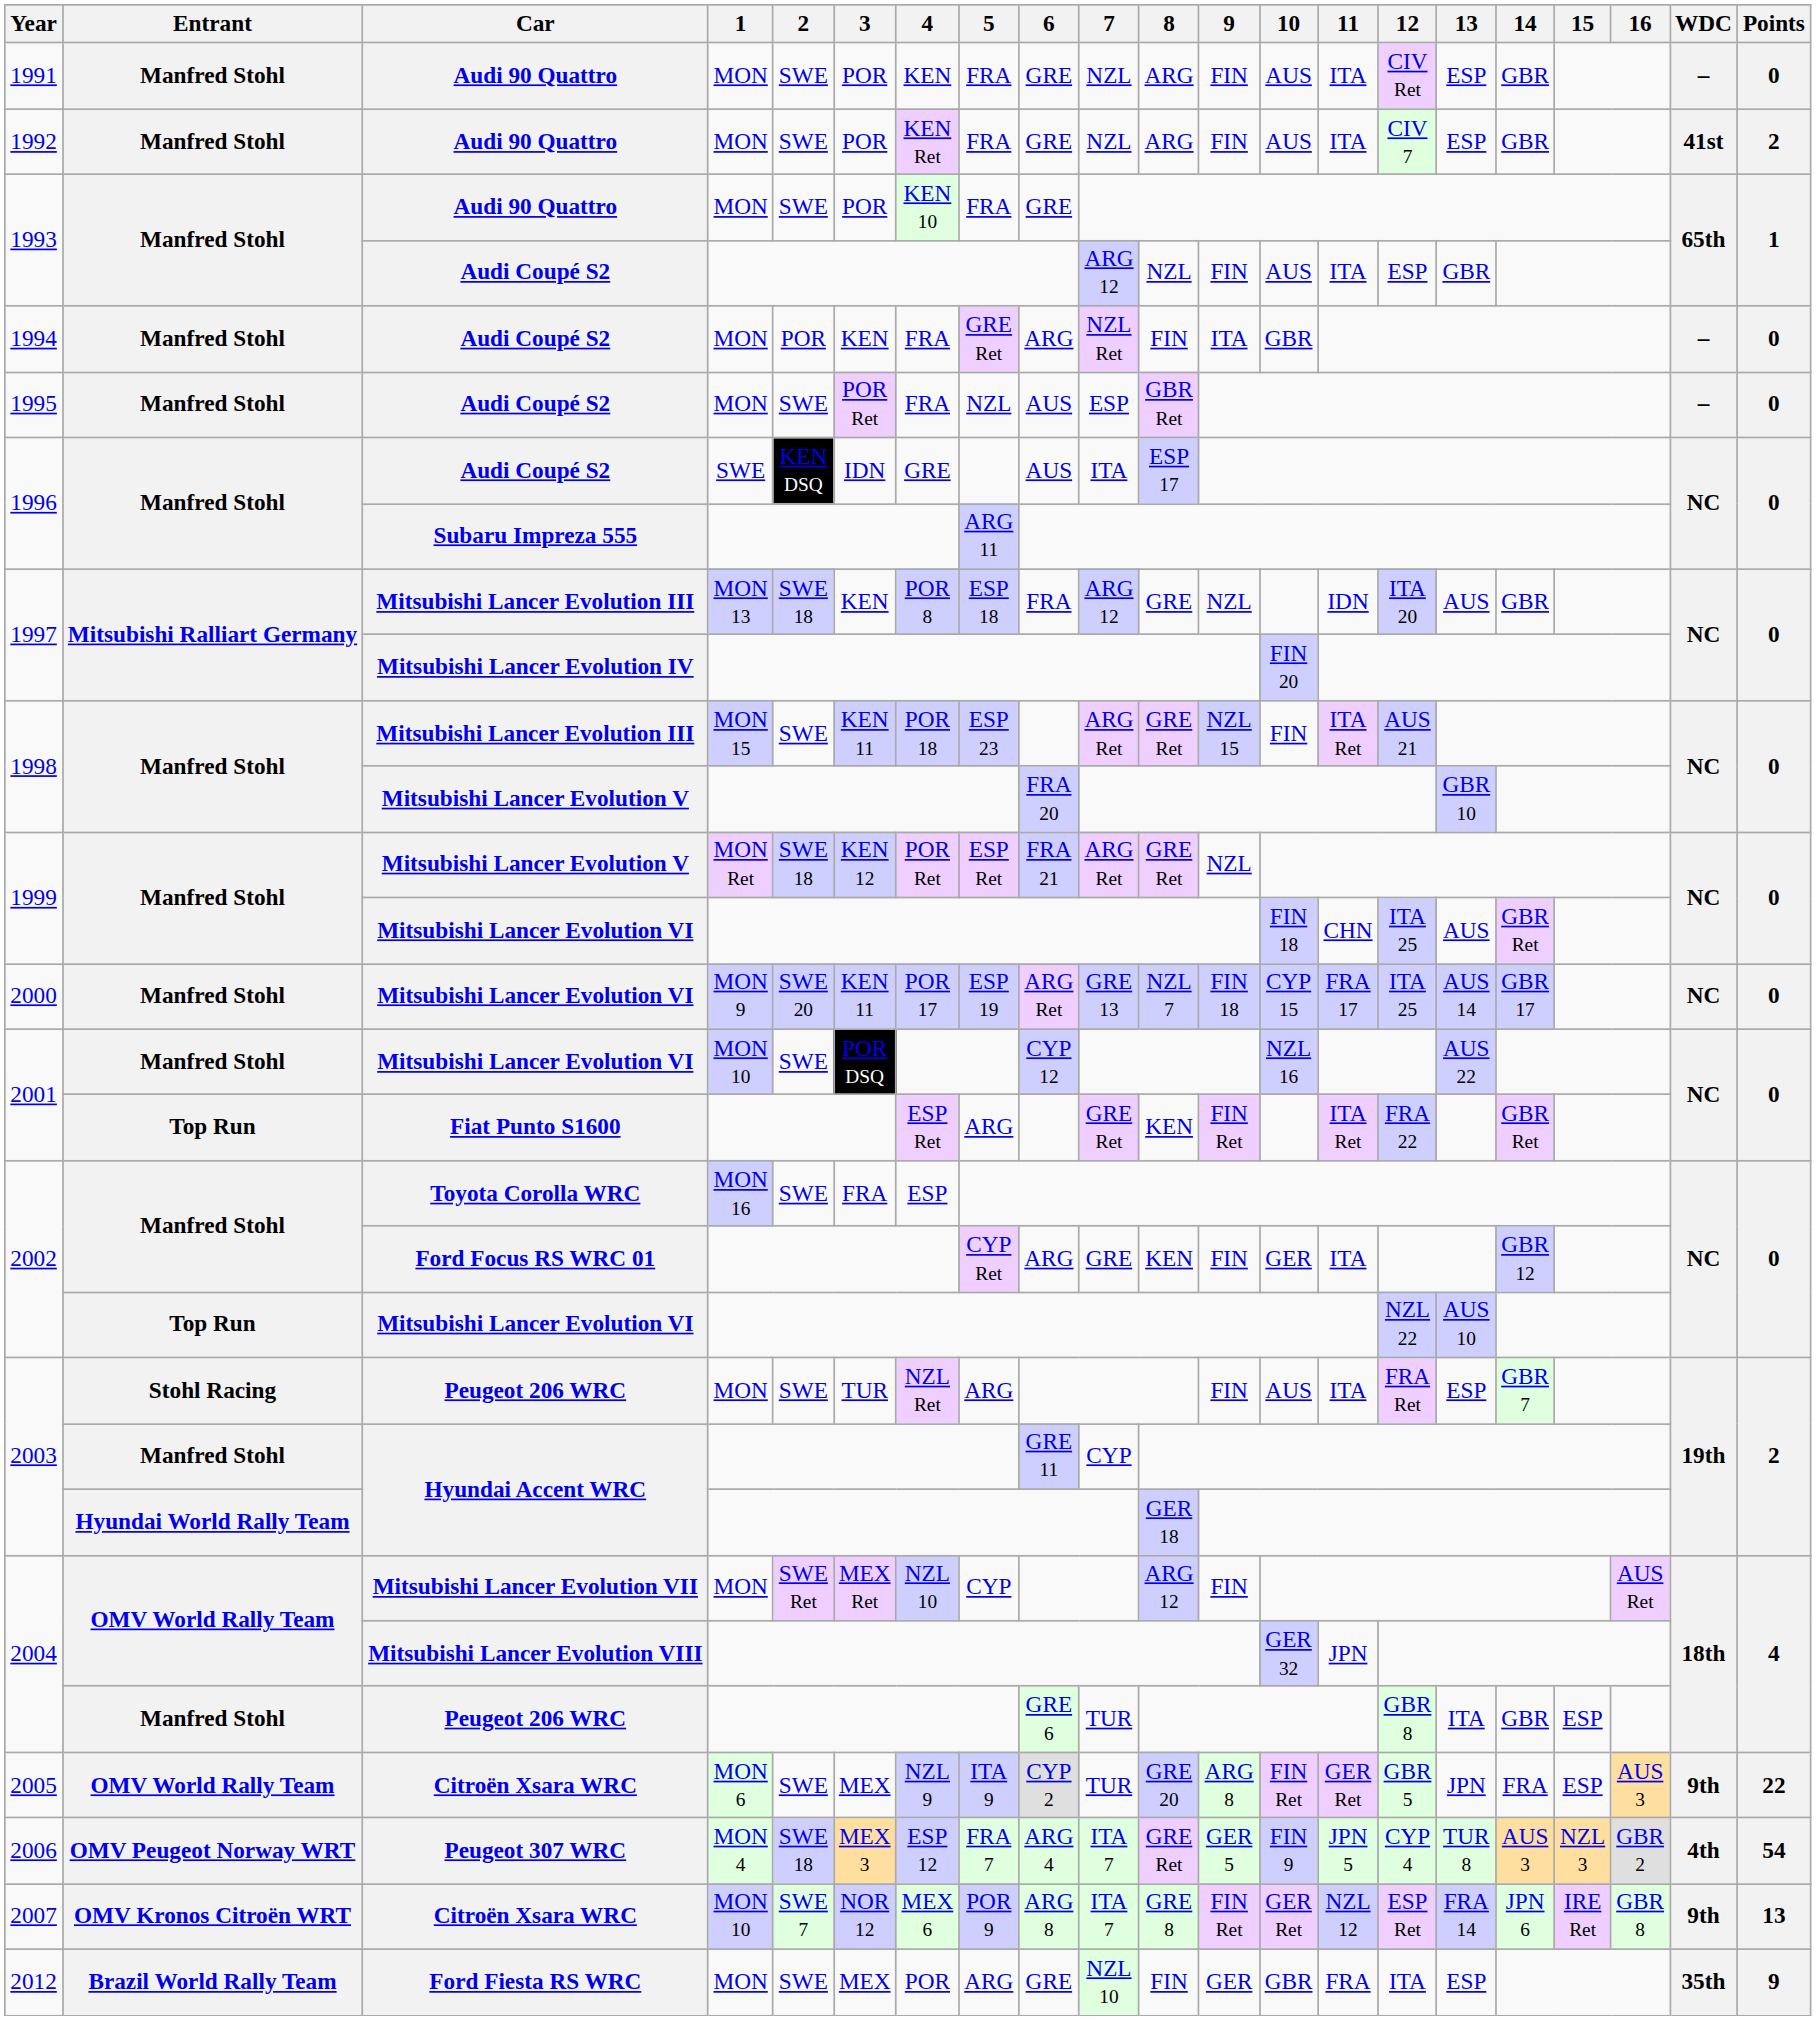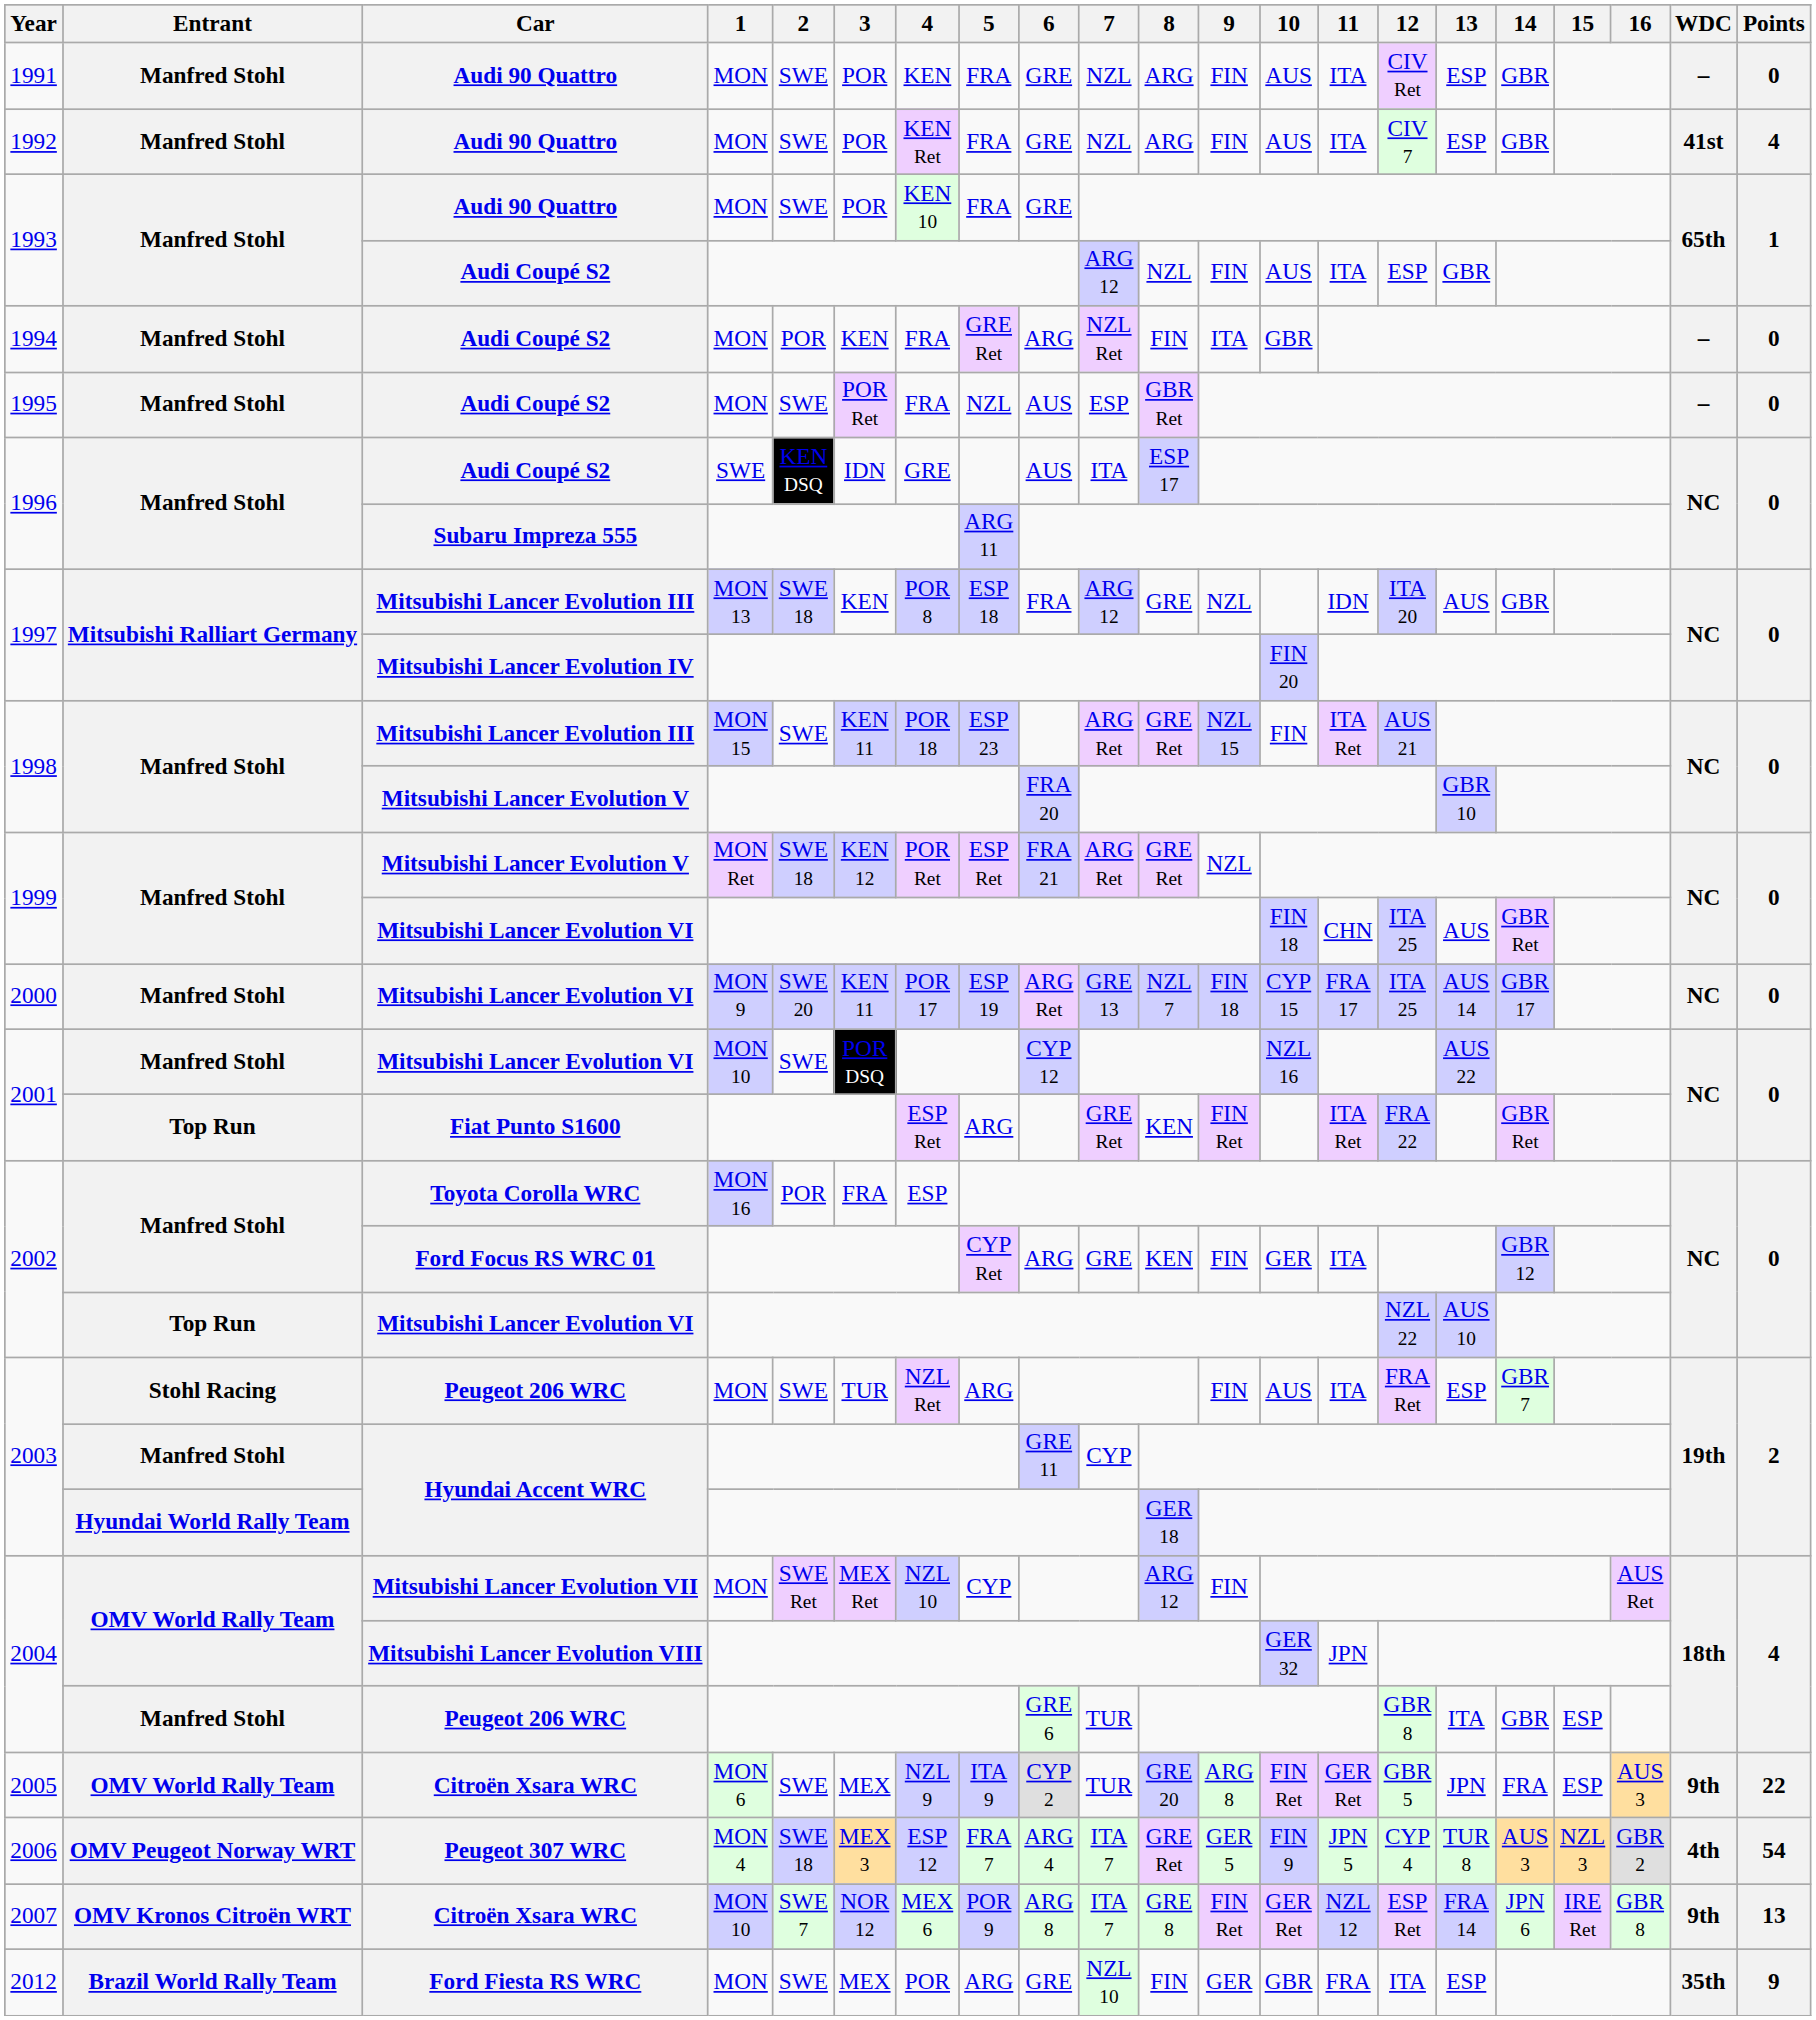1992 | Points: 2 -> 4
2002 / Toyota Corolla WRC | 2: SWE -> POR
